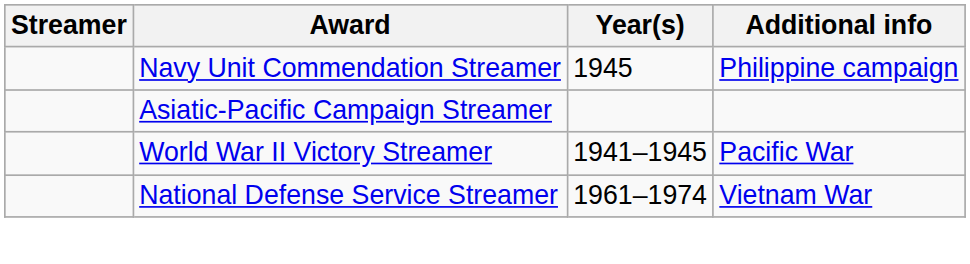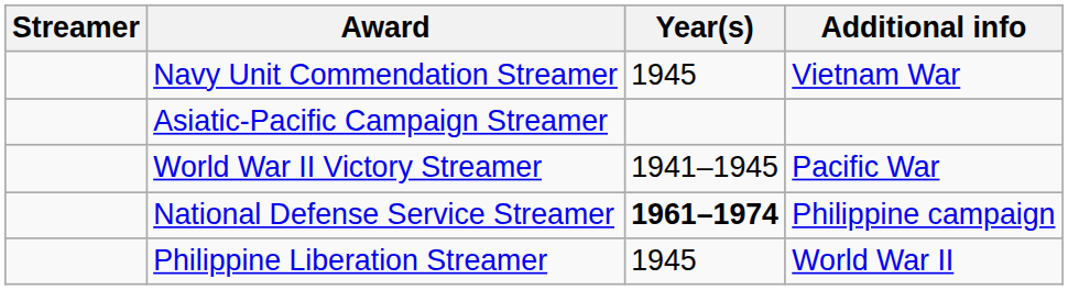Navy Unit Commendation Streamer | Additional info: Philippine campaign -> Vietnam War
National Defense Service Streamer | Year(s): normal -> bold
National Defense Service Streamer | Additional info: Vietnam War -> Philippine campaign
+ row: Philippine Liberation Streamer | 1945 | World War II
